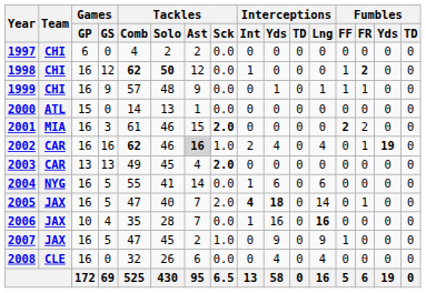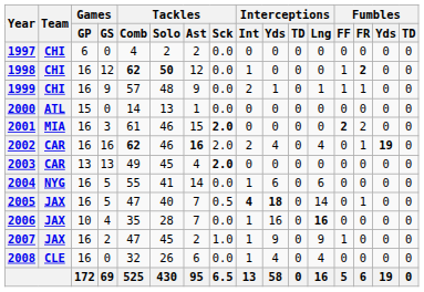1999 | Interceptions / Int: 0 -> 2
2002 | Tackles / Ast: lightgrey background -> no background
2002 | Tackles / Sck: 1.0 -> 2.0
2005 | Tackles / Sck: 2.0 -> 0.5
2007 | Games / GS: 5 -> 2
2007 | Interceptions / Int: 0 -> 1
2008 | Interceptions / Int: 0 -> 1
